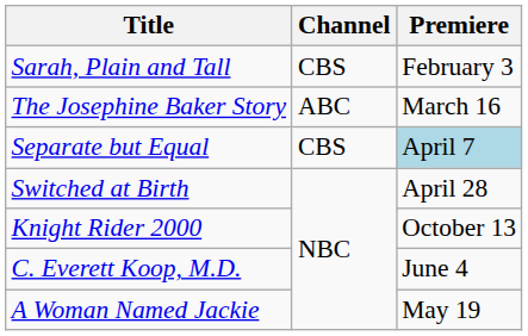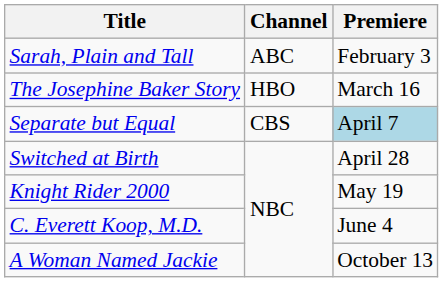Sarah, Plain and Tall | Channel: CBS -> ABC
The Josephine Baker Story | Channel: ABC -> HBO
Knight Rider 2000 | Premiere: October 13 -> May 19
A Woman Named Jackie | Premiere: May 19 -> October 13
